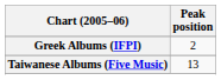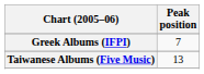Greek Albums (IFPI) | Peak position: 2 -> 7
